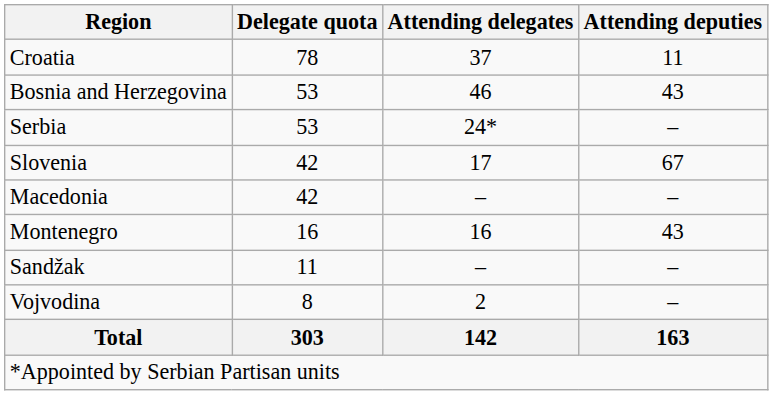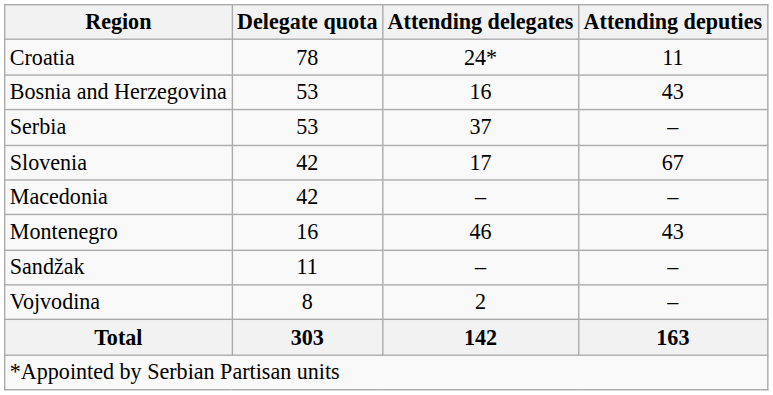Croatia | Attending delegates: 37 -> 24*
Bosnia and Herzegovina | Attending delegates: 46 -> 16
Serbia | Attending delegates: 24* -> 37
Montenegro | Attending delegates: 16 -> 46
